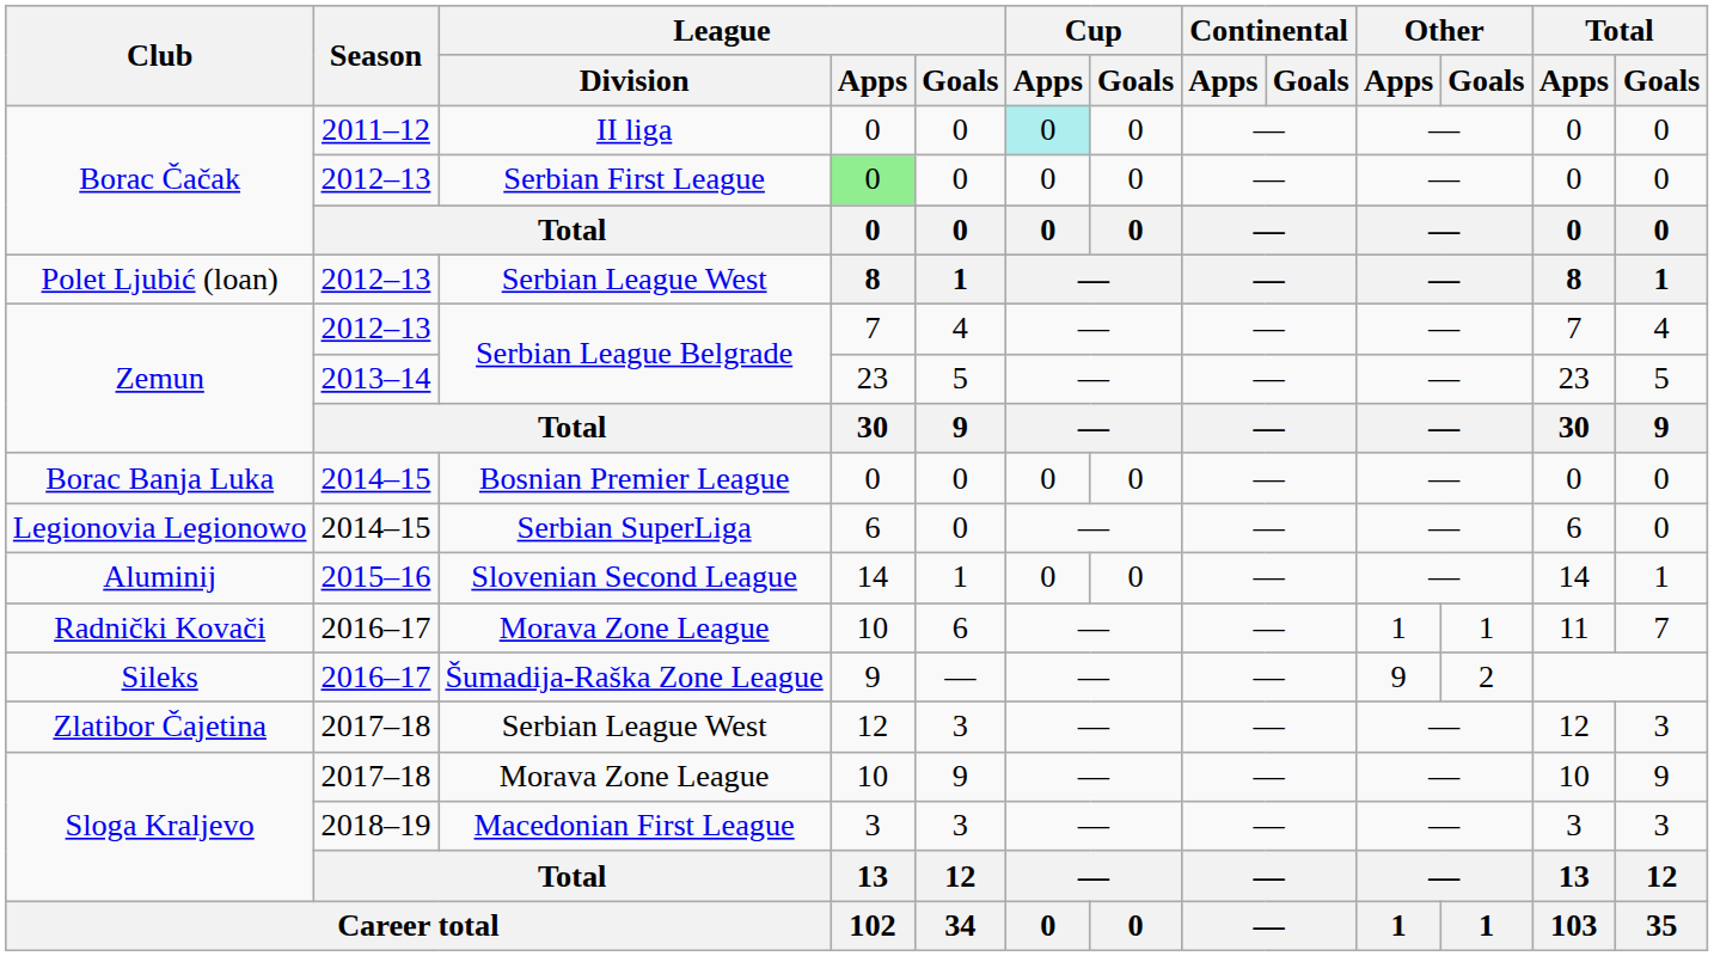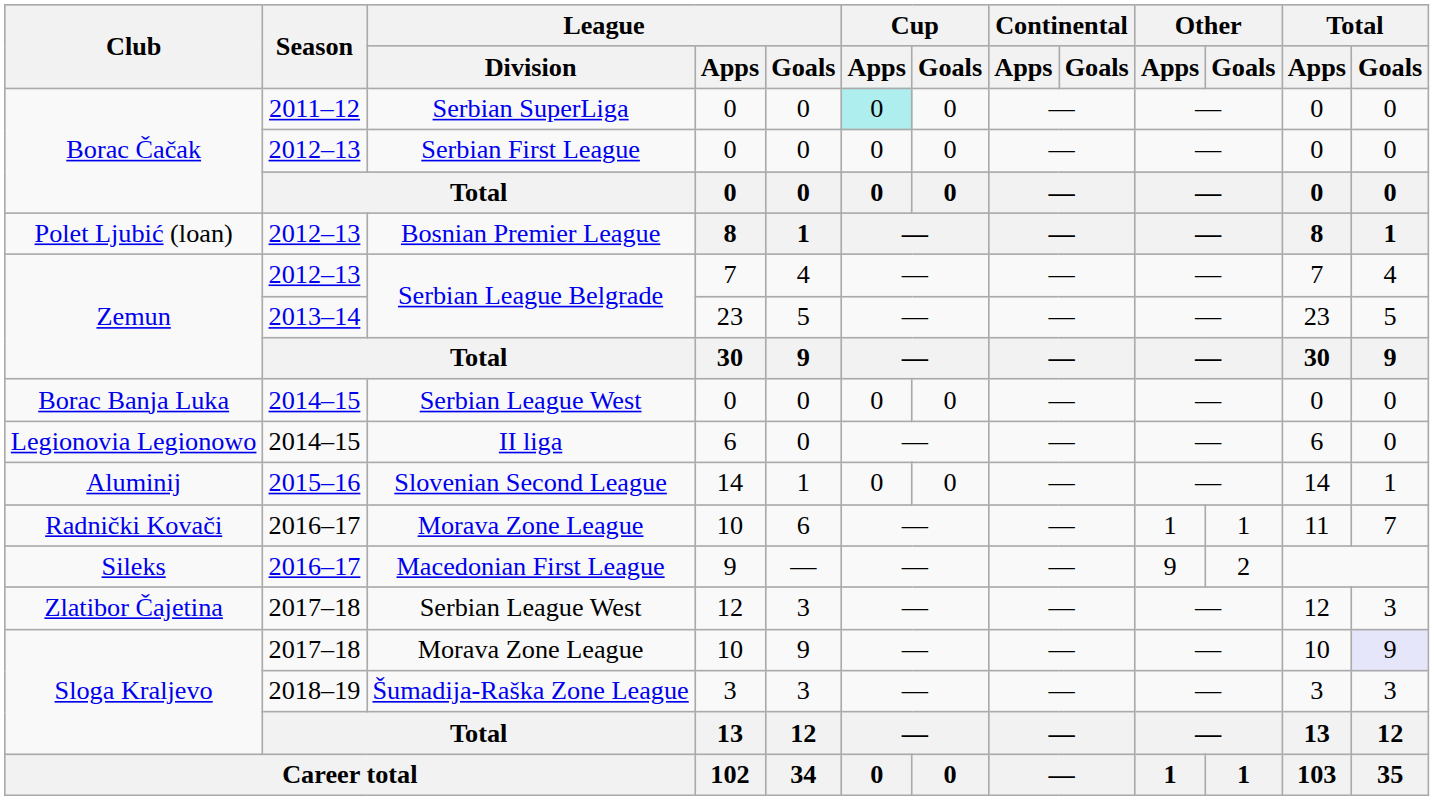Borac Čačak / 2011–12 | League / Division: II liga -> Serbian SuperLiga
Borac Čačak / 2012–13 | League / Apps: lightgreen background -> no background
Polet Ljubić (loan) | League / Division: Serbian League West -> Bosnian Premier League
Borac Banja Luka | League / Division: Bosnian Premier League -> Serbian League West
Legionovia Legionowo | League / Division: Serbian SuperLiga -> II liga
Sileks | League / Division: Šumadija-Raška Zone League -> Macedonian First League
Sloga Kraljevo / 2017–18 | Total / Goals: no background -> lavender background
Sloga Kraljevo / 2018–19 | League / Division: Macedonian First League -> Šumadija-Raška Zone League
